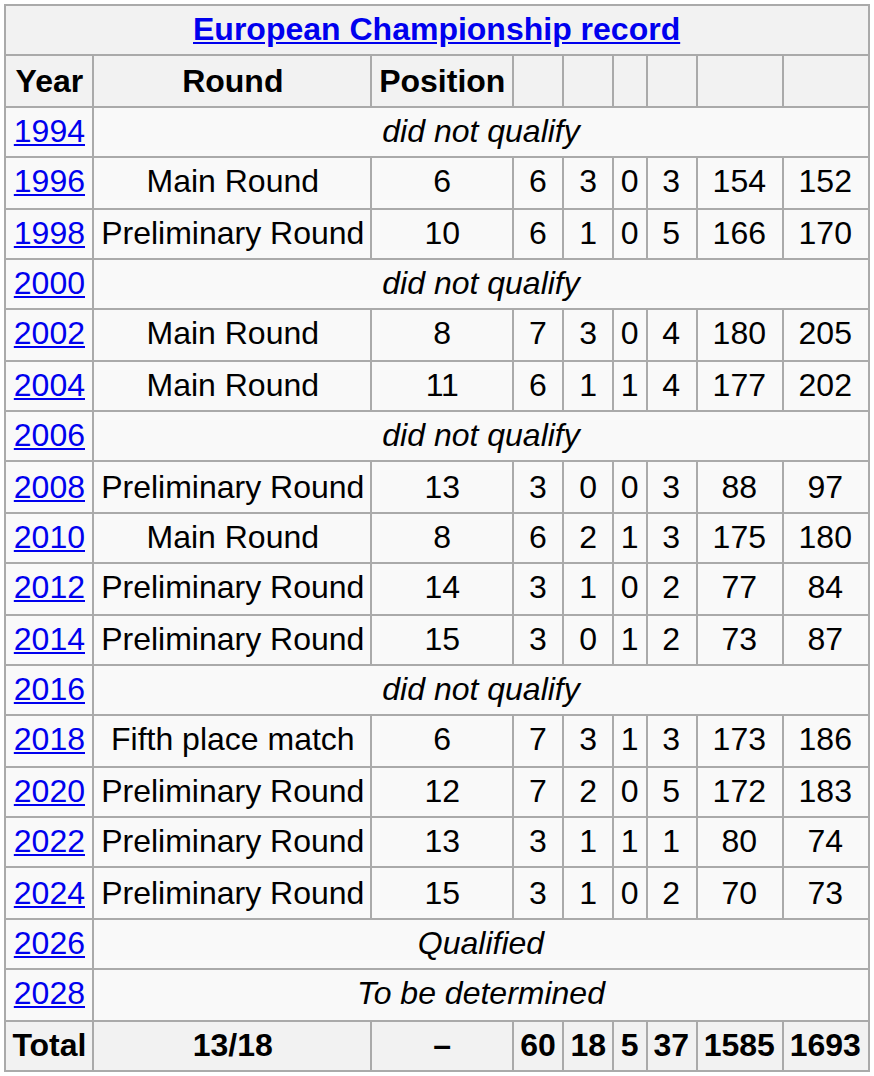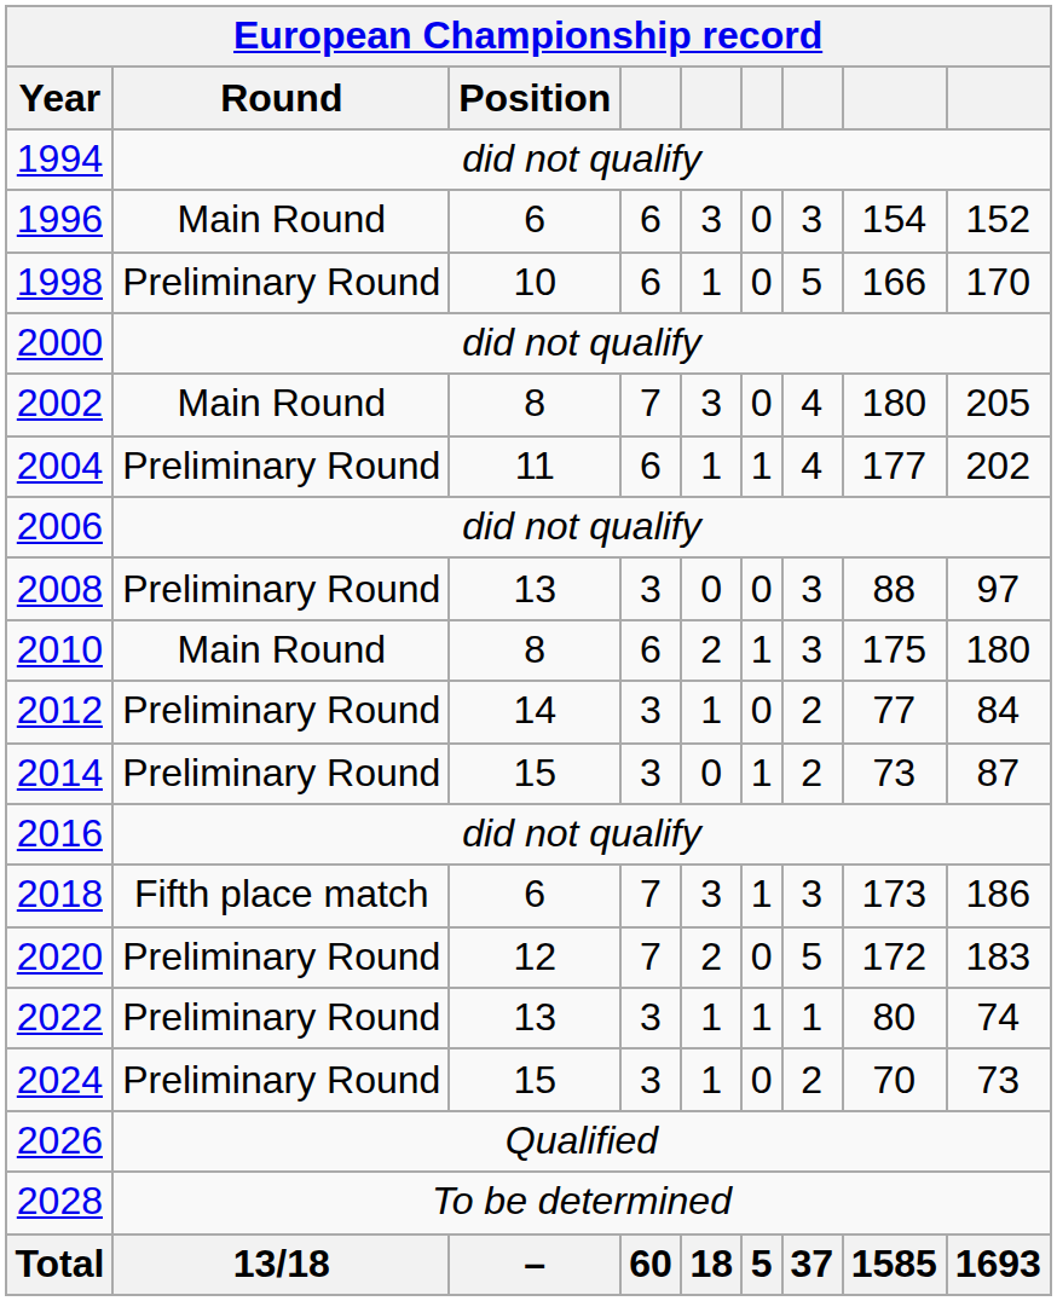2004 | Round: Main Round -> Preliminary Round
